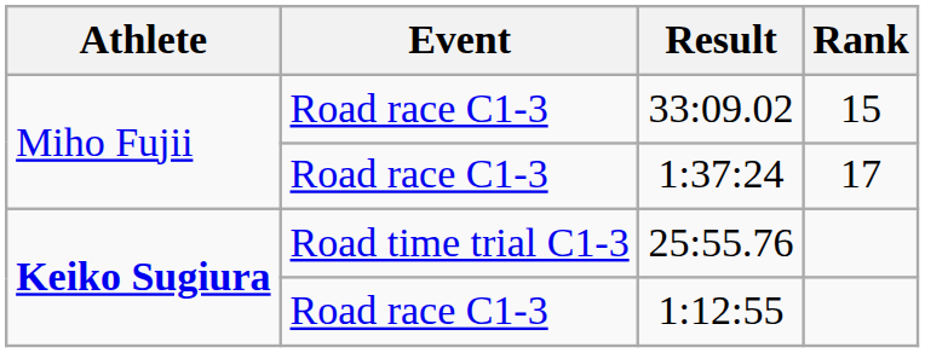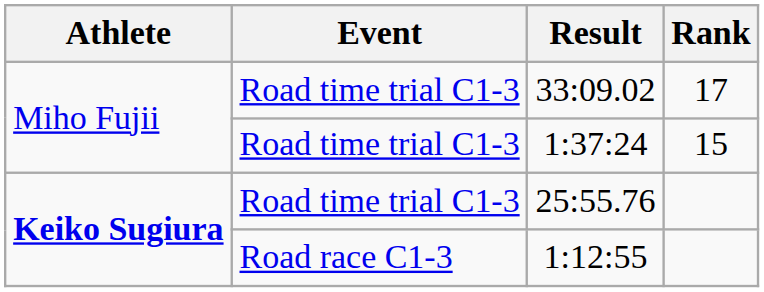33:09.02 | Event: Road race C1-3 -> Road time trial C1-3
33:09.02 | Rank: 15 -> 17
1:37:24 | Event: Road race C1-3 -> Road time trial C1-3
1:37:24 | Rank: 17 -> 15
